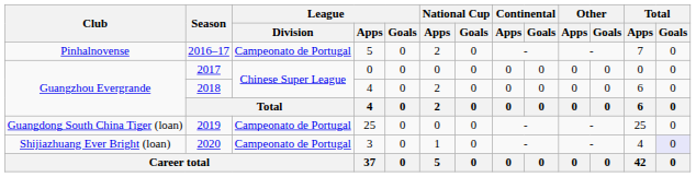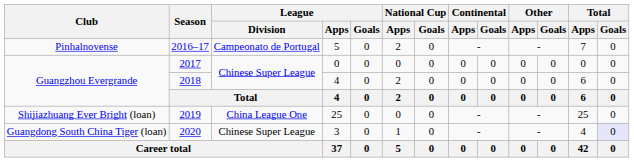2019 | Club: Guangdong South China Tiger (loan) -> Shijiazhuang Ever Bright (loan)
2019 | League / Division: Campeonato de Portugal -> China League One
2020 | Club: Shijiazhuang Ever Bright (loan) -> Guangdong South China Tiger (loan)
2020 | League / Division: Campeonato de Portugal -> Chinese Super League
